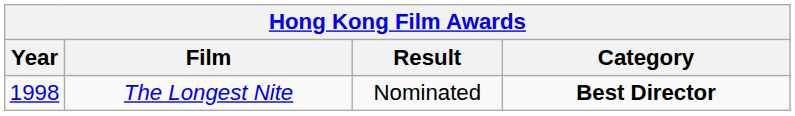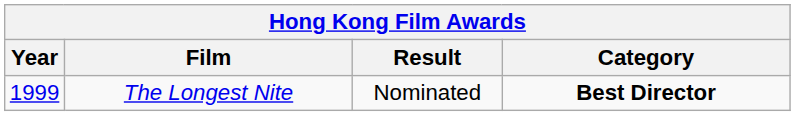The Longest Nite | Year: 1998 -> 1999
